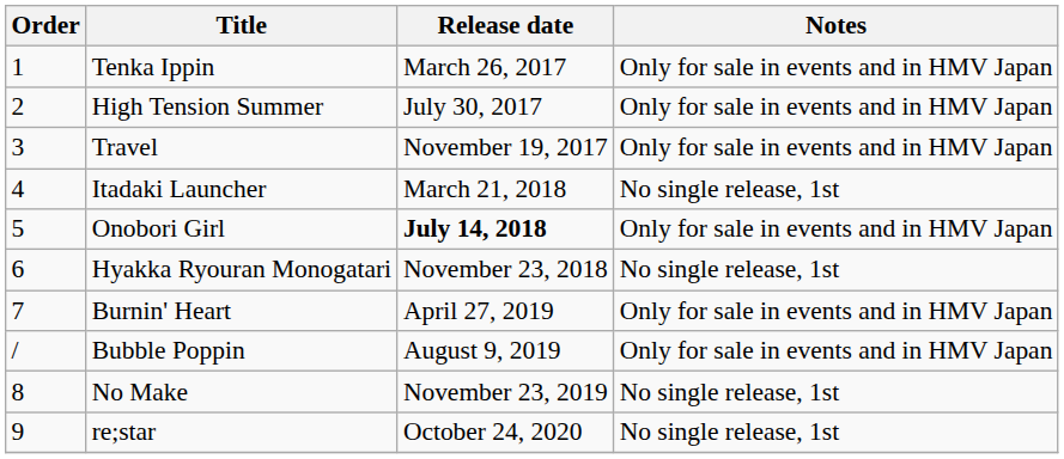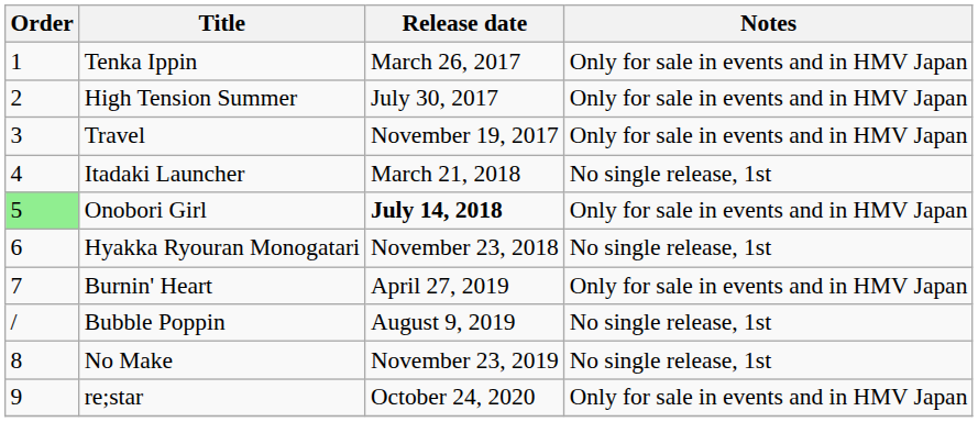Onobori Girl | Order: no background -> lightgreen background
Bubble Poppin | Notes: Only for sale in events and in HMV Japan -> No single release, 1st
re;star | Notes: No single release, 1st -> Only for sale in events and in HMV Japan
